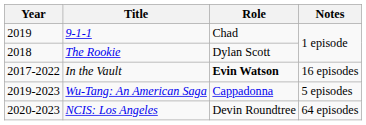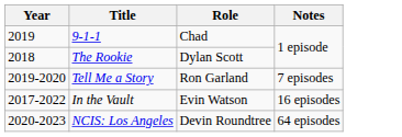+ row: 2019-2020 | Tell Me a Story | Ron Garland | 7 episodes
In the Vault | Role: bold -> normal
- row: 2019-2023 | Wu-Tang: An American Saga | Cappadonna | 5 episodes
